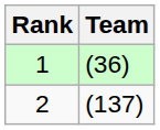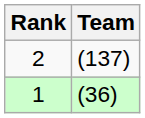rows swapped: 1 <-> 2
